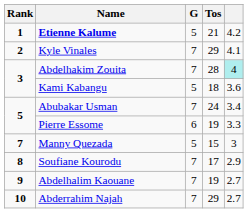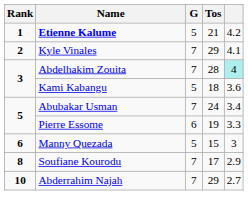Manny Quezada | Rank: 7 -> 6
- row: 9 | Abdelhalim Kaouane | 7 | 19 | 2.7
